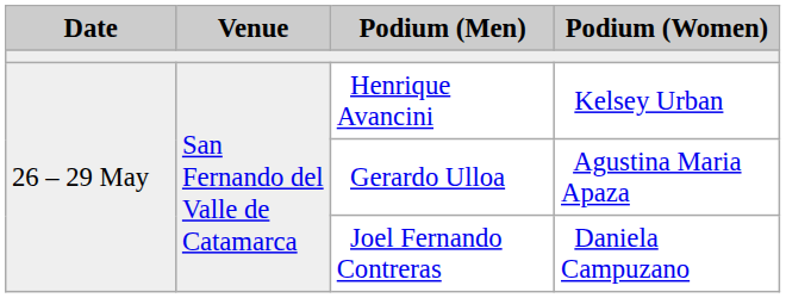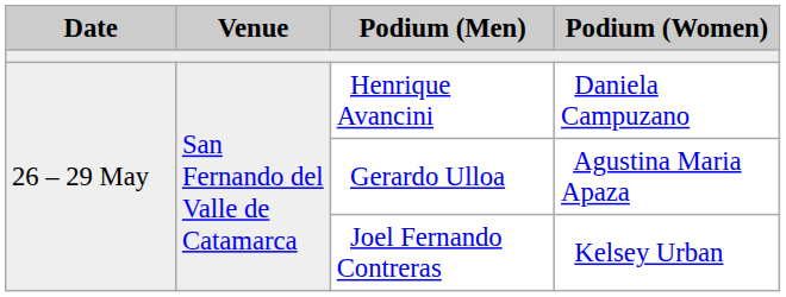Henrique Avancini | Podium (Women): Kelsey Urban -> Daniela Campuzano
Joel Fernando Contreras | Podium (Women): Daniela Campuzano -> Kelsey Urban
